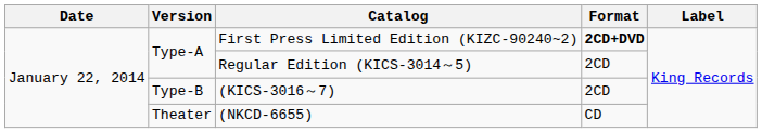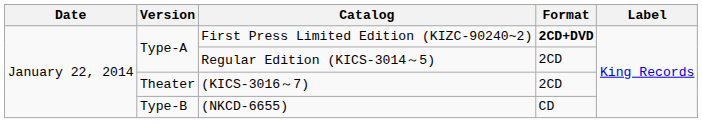(KICS-3016～7) | Version: Type-B -> Theater
(NKCD-6655) | Version: Theater -> Type-B
